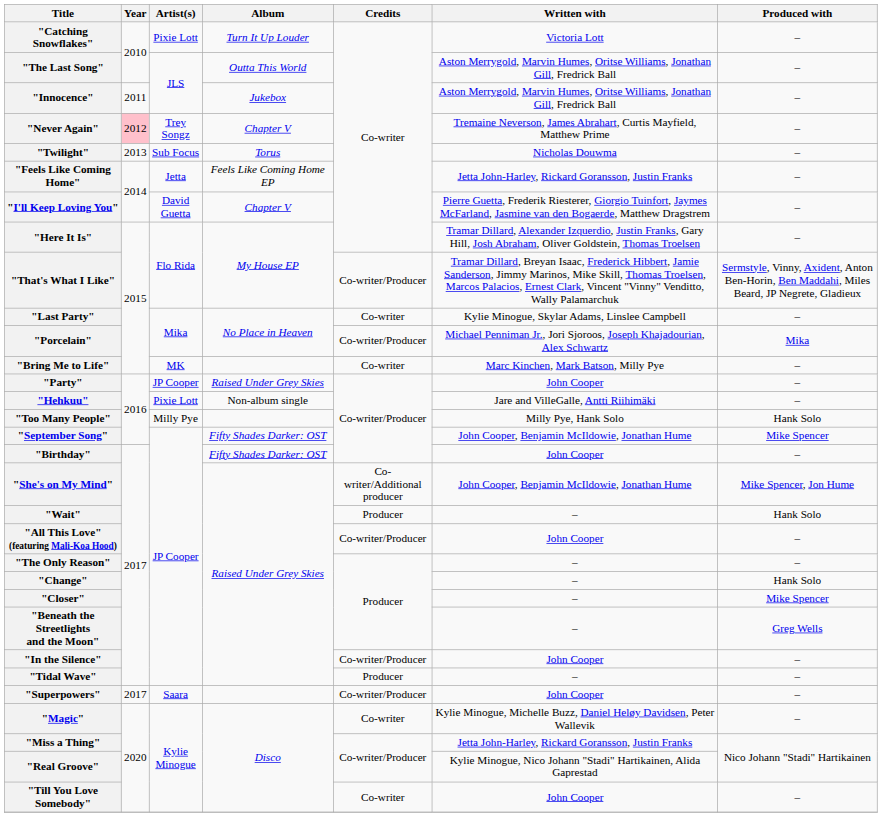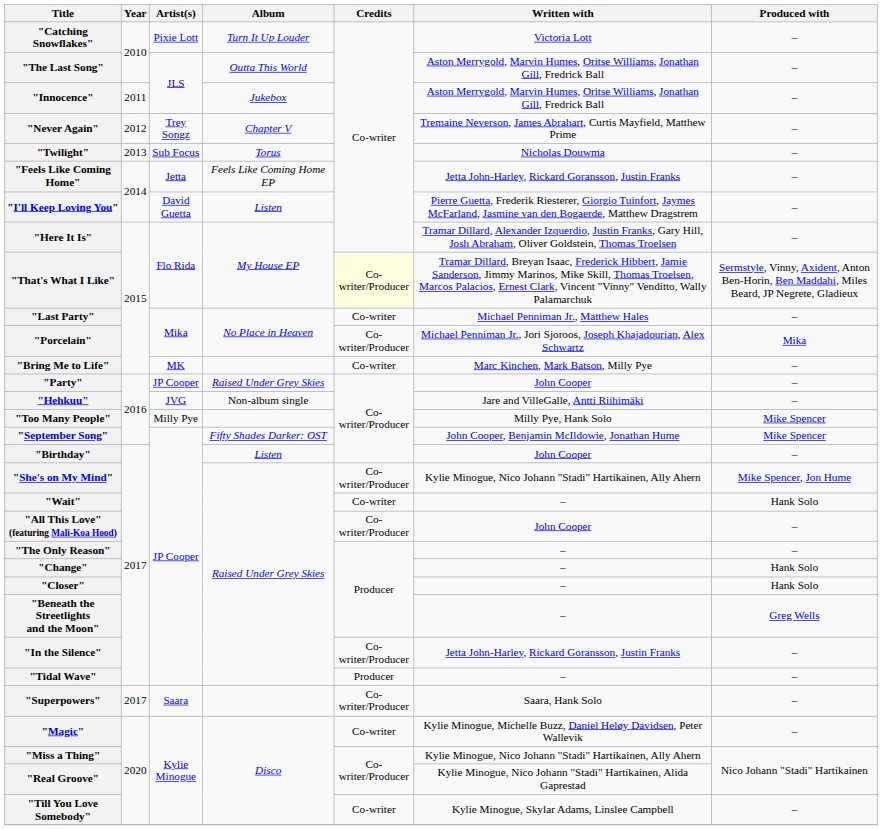"Never Again" | Year: pink background -> no background
"I'll Keep Loving You" | Album: Chapter V -> Listen
"That's What I Like" | Credits: no background -> lightyellow background
"Last Party" | Written with: Kylie Minogue, Skylar Adams, Linslee Campbell -> Michael Penniman Jr., Matthew Hales
"Hehkuu" | Artist(s): Pixie Lott -> JVG
"Too Many People" | Produced with: Hank Solo -> Mike Spencer
"Birthday" | Album: Fifty Shades Darker: OST -> Listen
"She's on My Mind" | Credits: Co-writer/Additional producer -> Co-writer/Producer
"She's on My Mind" | Written with: John Cooper, Benjamin McIldowie, Jonathan Hume -> Kylie Minogue, Nico Johann "Stadi" Hartikainen, Ally Ahern
"Wait" | Credits: Producer -> Co-writer
"Closer" | Produced with: Mike Spencer -> Hank Solo
"In the Silence" | Written with: John Cooper -> Jetta John-Harley, Rickard Goransson, Justin Franks
"Superpowers" | Written with: John Cooper -> Saara, Hank Solo
"Miss a Thing" | Written with: Jetta John-Harley, Rickard Goransson, Justin Franks -> Kylie Minogue, Nico Johann "Stadi" Hartikainen, Ally Ahern
"Till You Love Somebody" | Written with: John Cooper -> Kylie Minogue, Skylar Adams, Linslee Campbell
